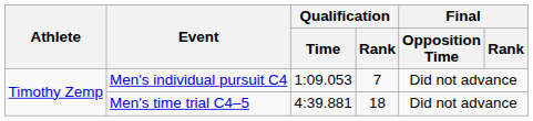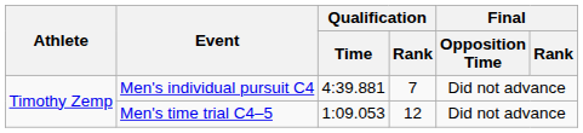Men's individual pursuit C4 | Qualification / Time: 1:09.053 -> 4:39.881
Men's time trial C4–5 | Qualification / Time: 4:39.881 -> 1:09.053
Men's time trial C4–5 | Qualification / Rank: 18 -> 12
